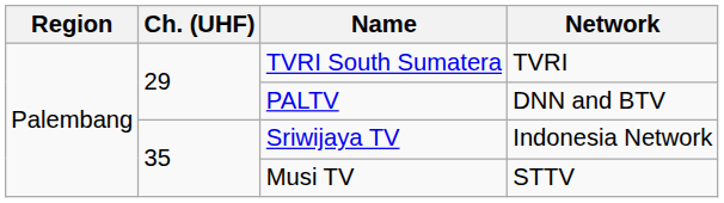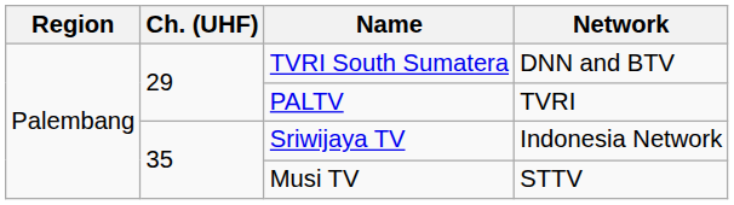TVRI South Sumatera | Network: TVRI -> DNN and BTV
PALTV | Network: DNN and BTV -> TVRI
